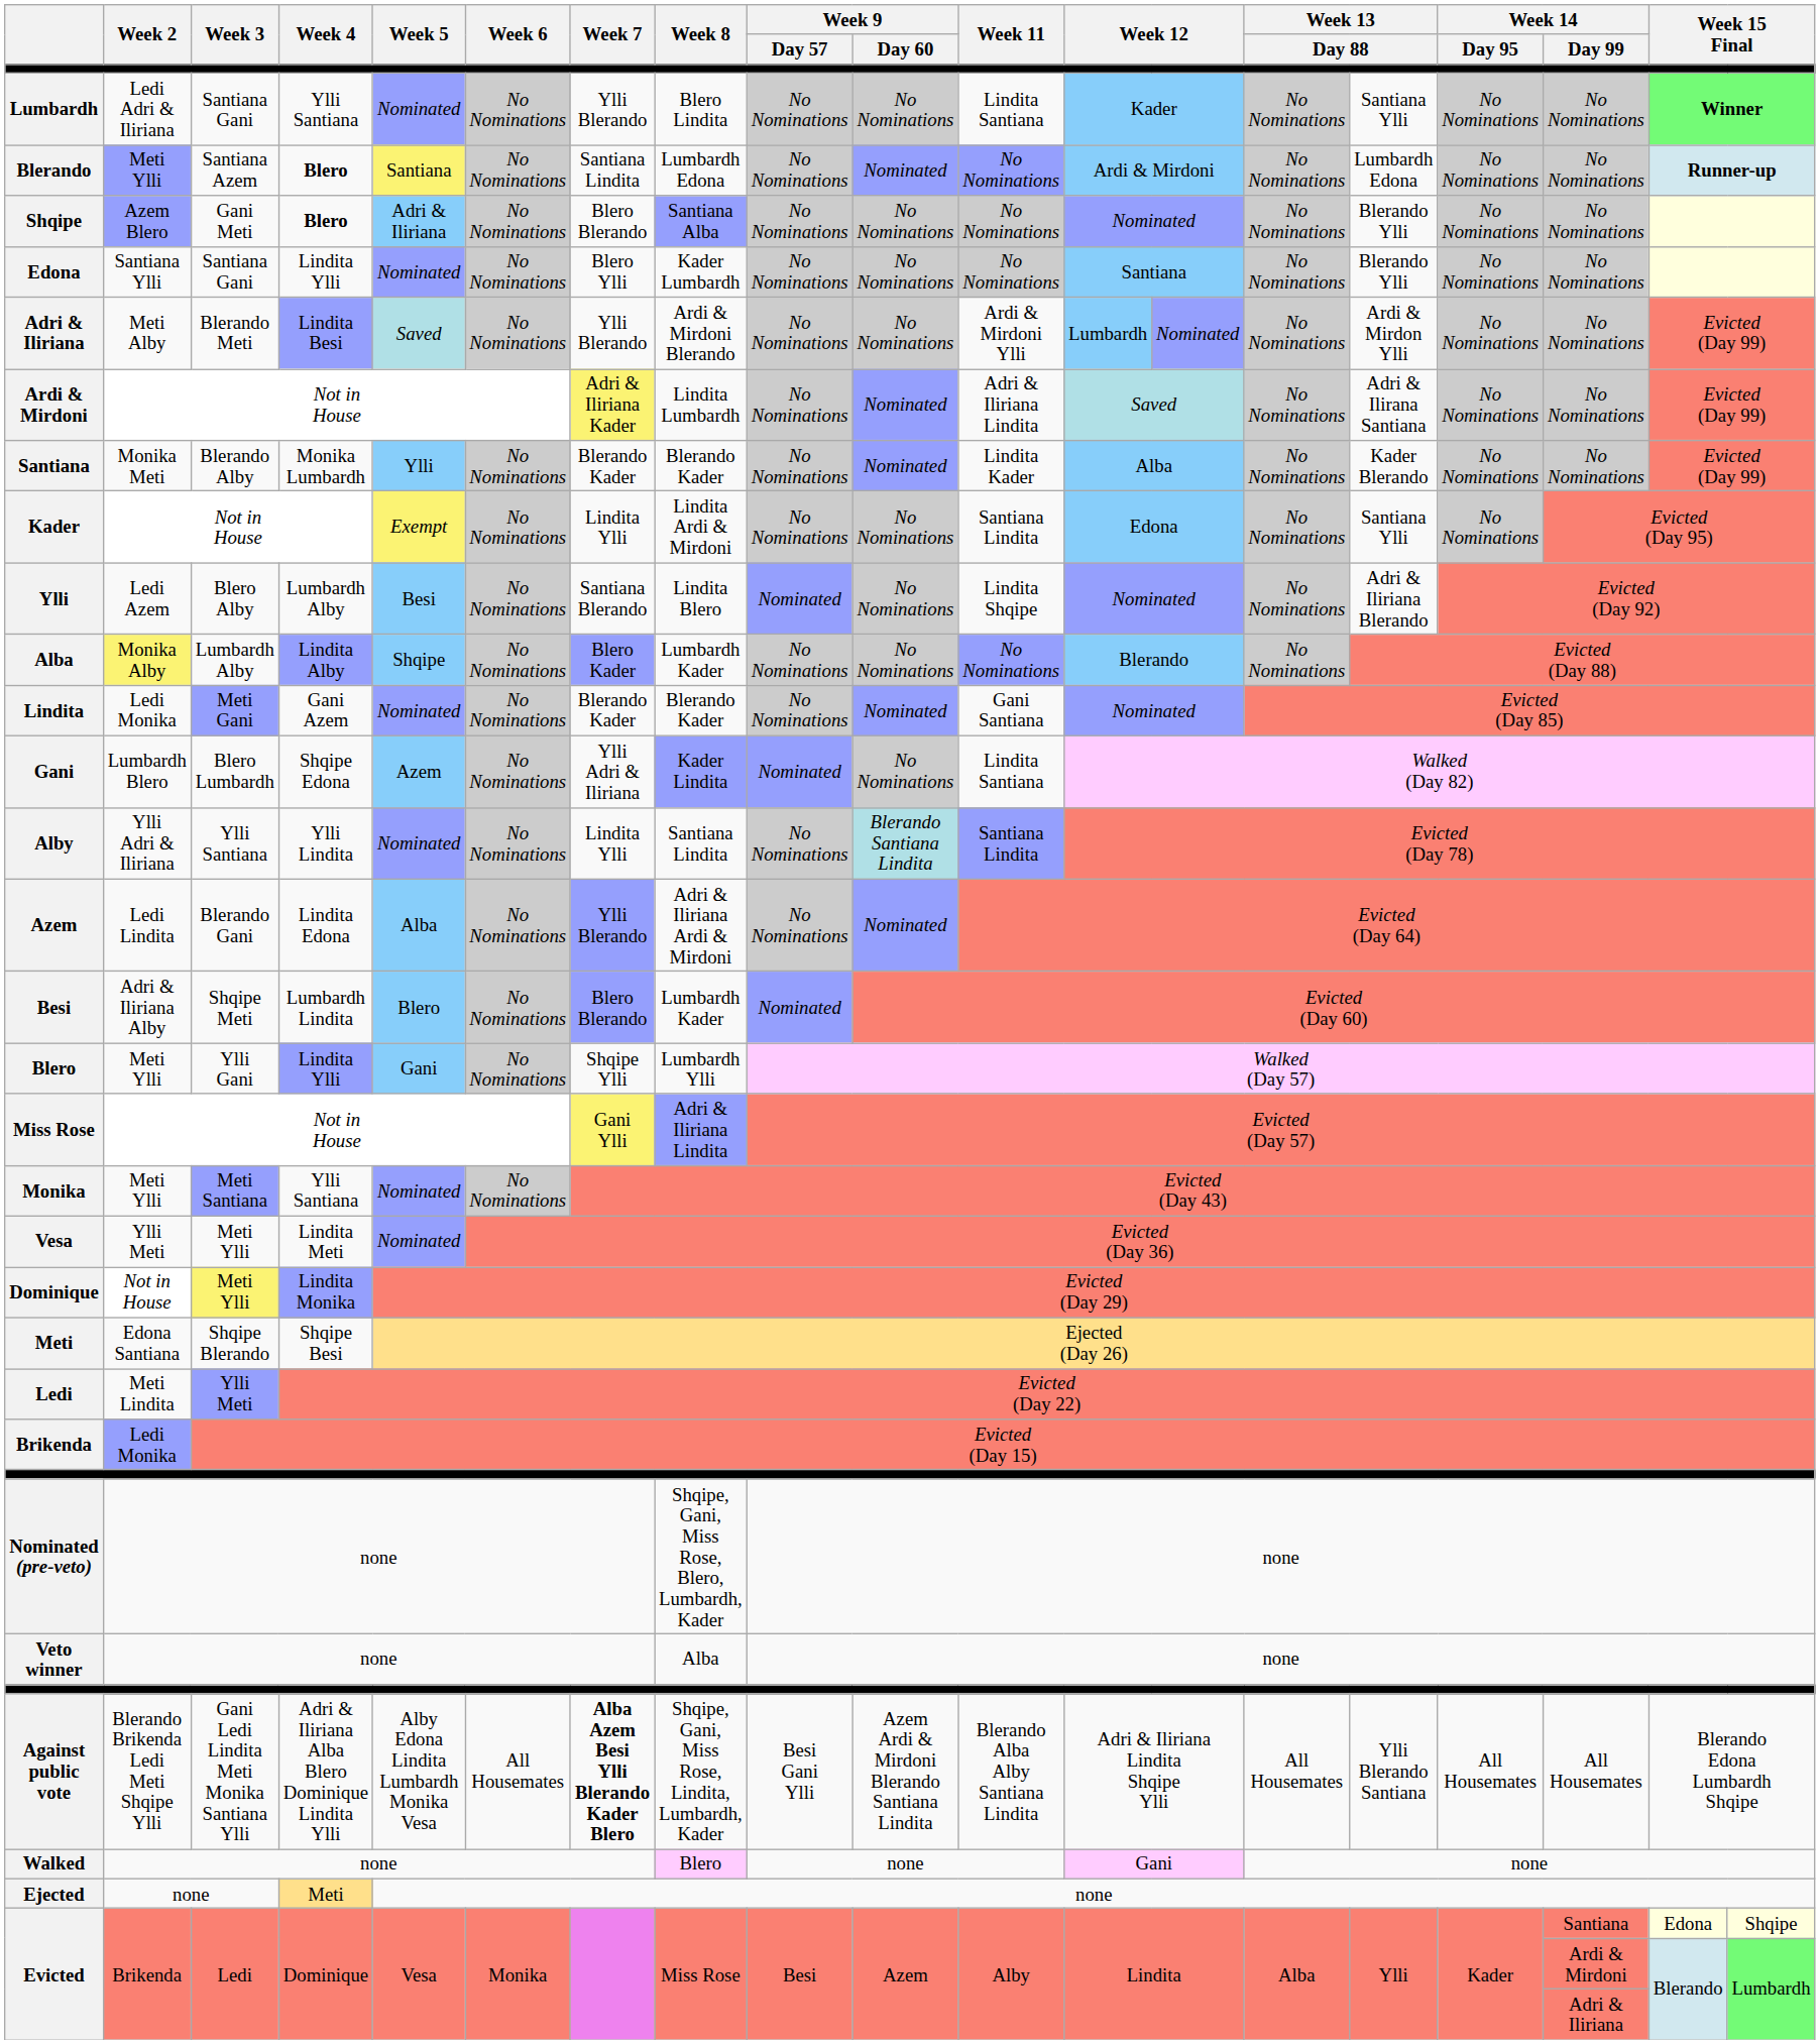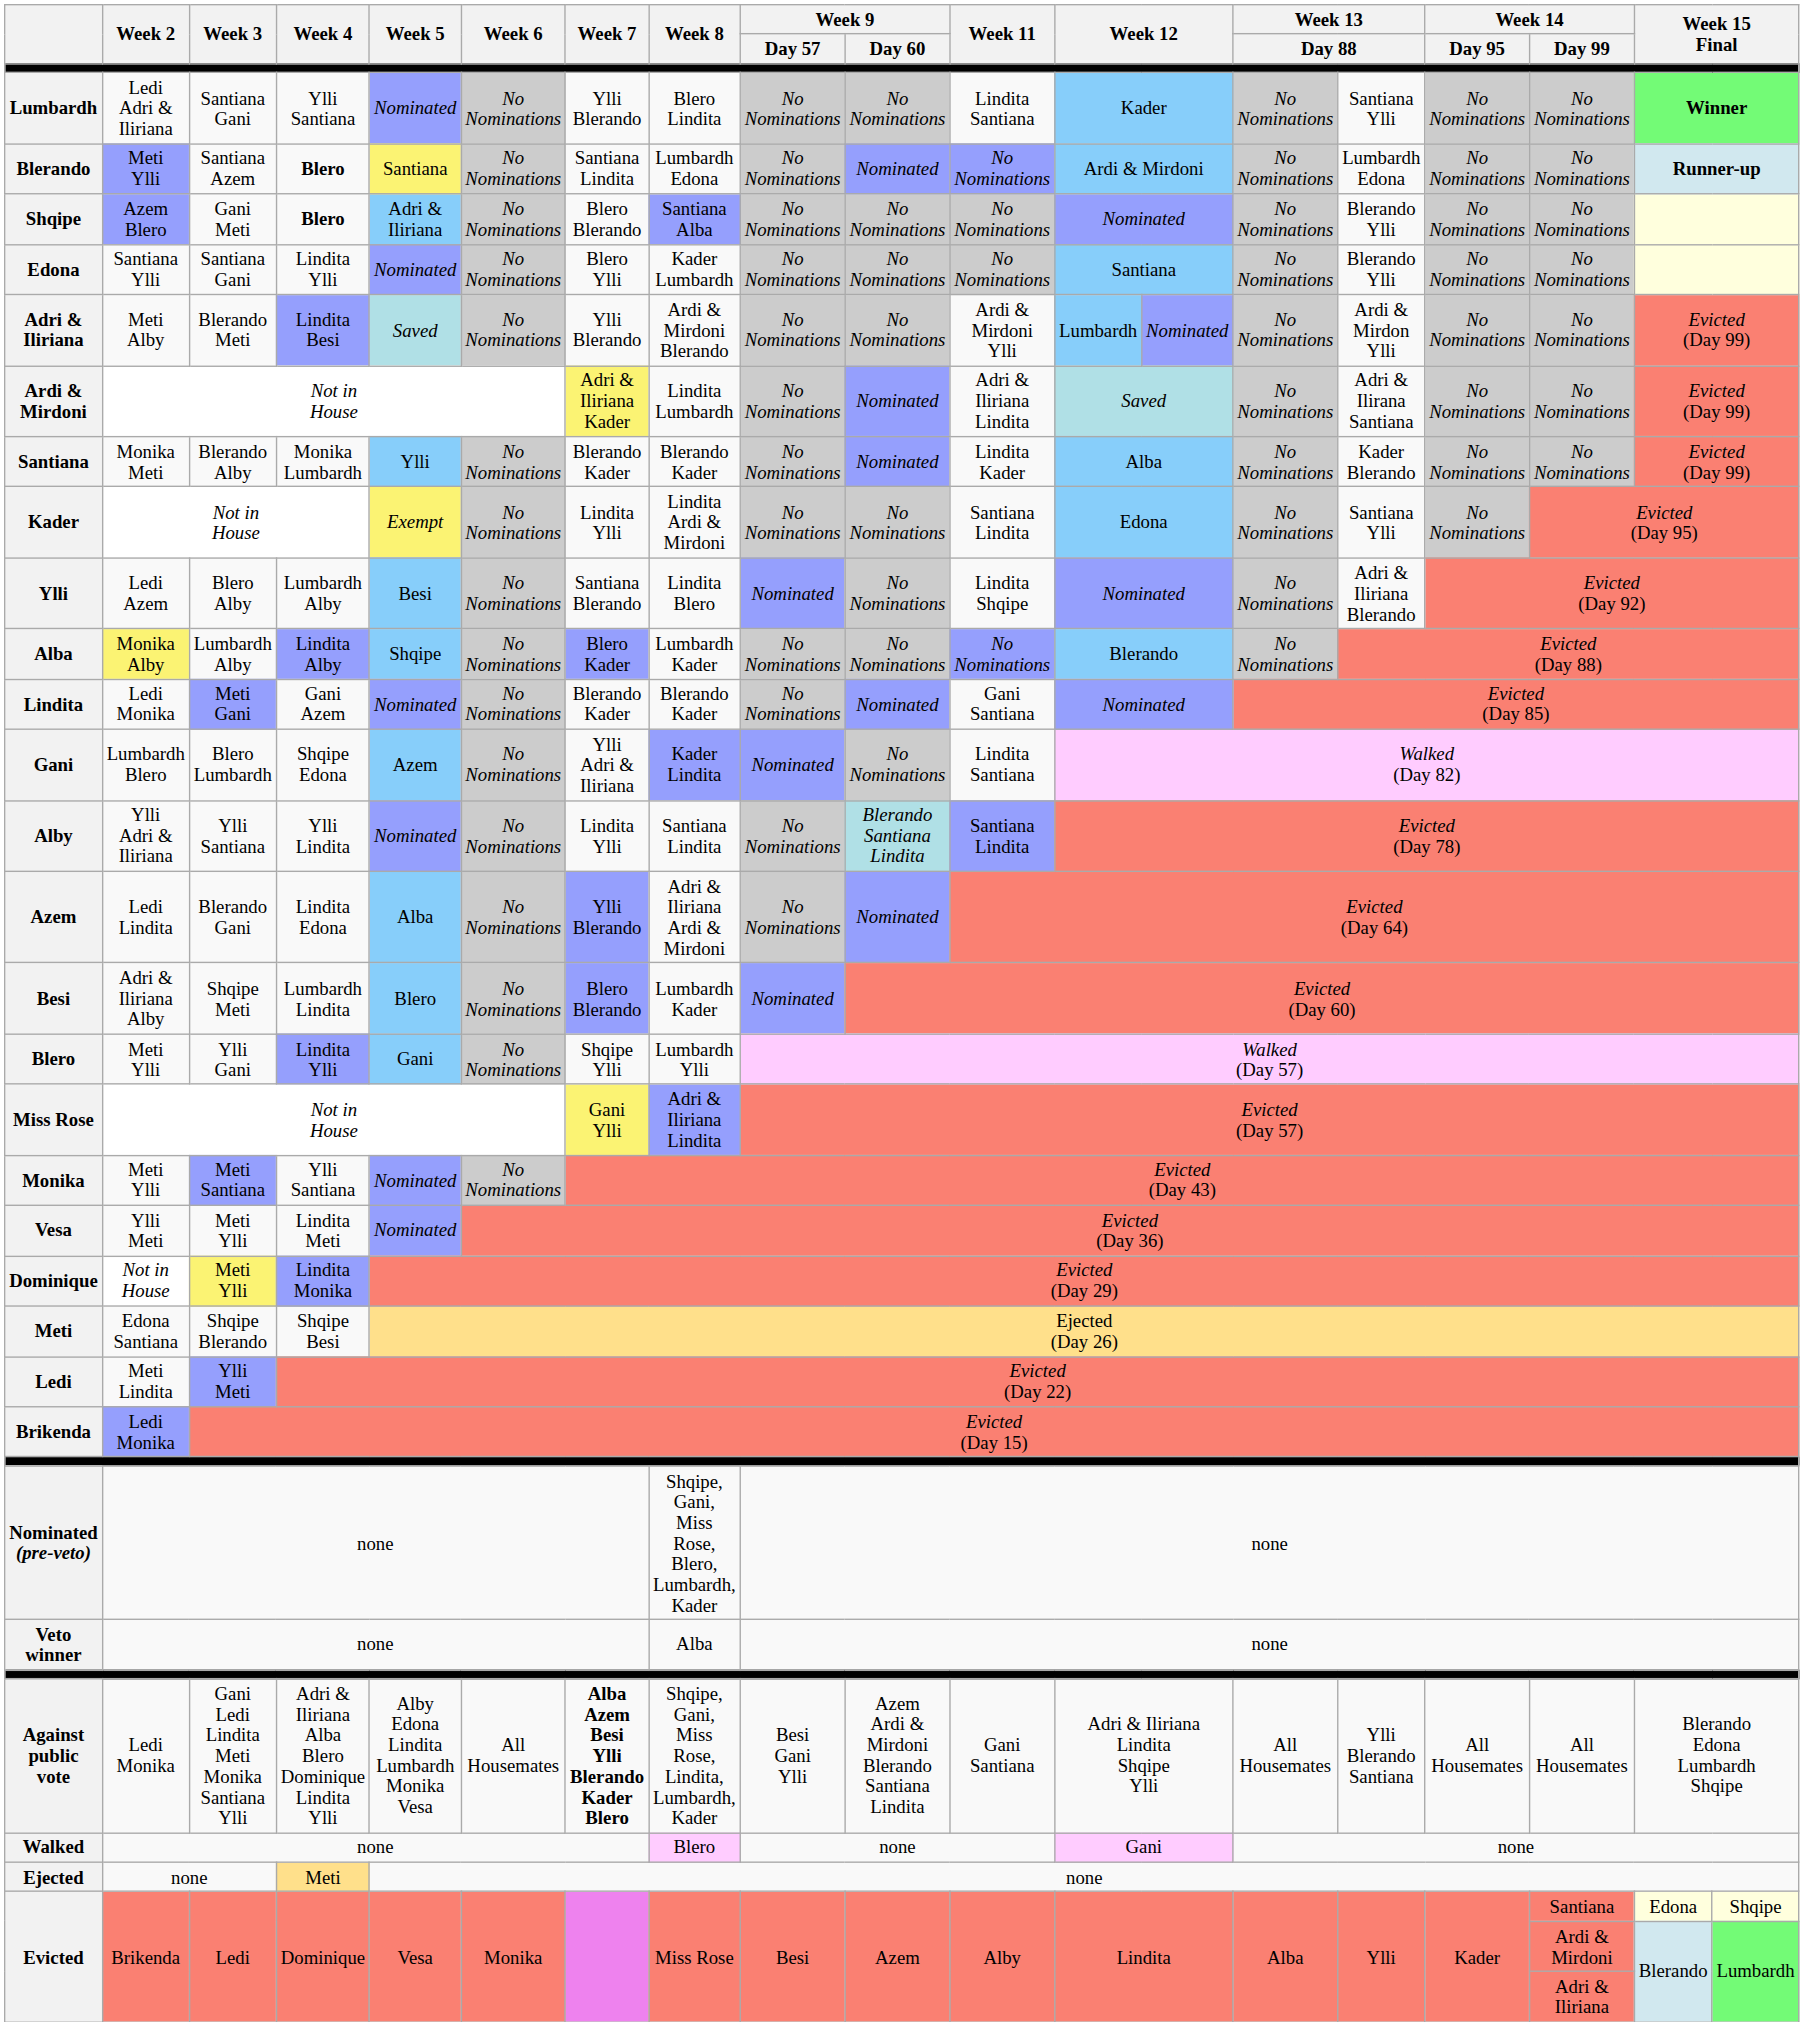Against public vote | Week 2: Blerando Brikenda Ledi Meti Shqipe Ylli -> Ledi Monika
Against public vote | Week 11: Blerando Alba Alby Santiana Lindita -> Gani Santiana
